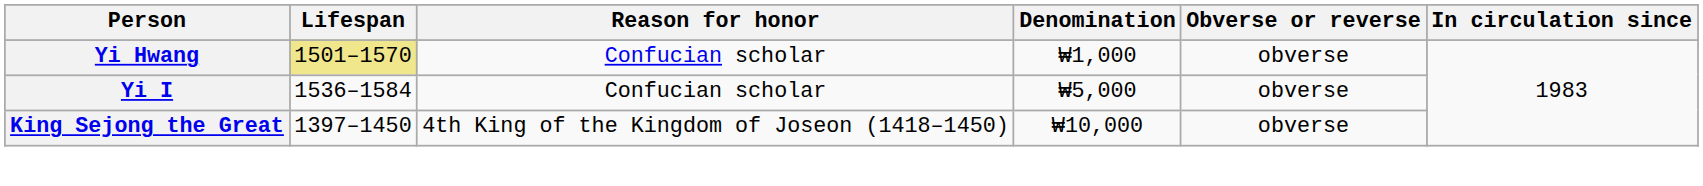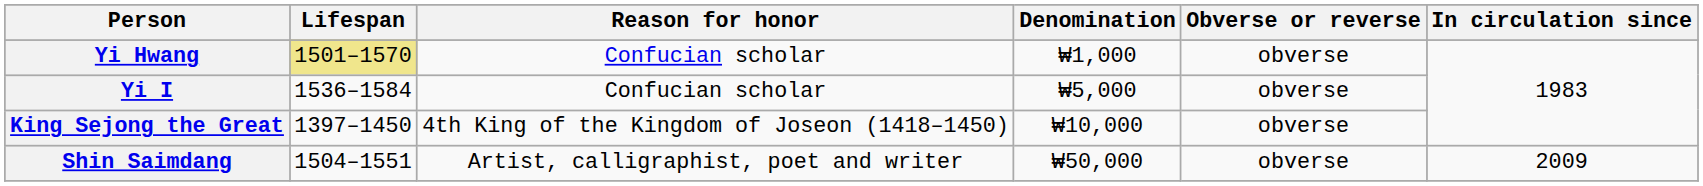+ row: Shin Saimdang | 1504–1551 | Artist, calligraphist, poet and writer | ₩50,000 | obverse | 2009
